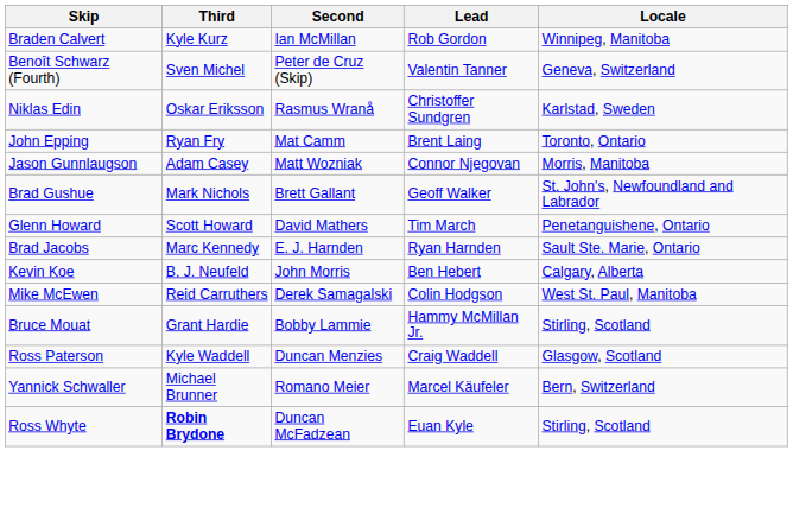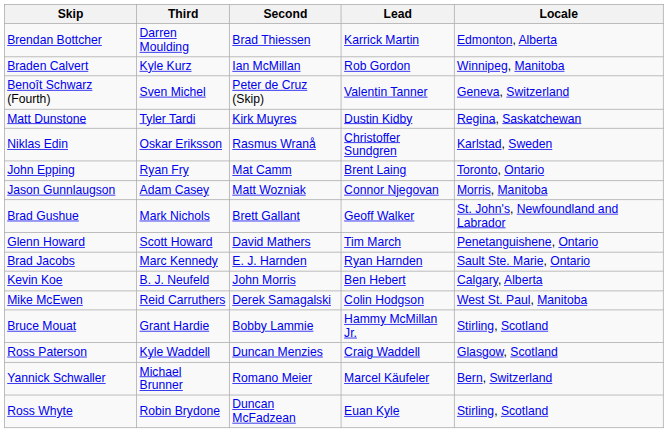+ row: Brendan Bottcher | Darren Moulding | Brad Thiessen | Karrick Martin | Edmonton, Alberta
+ row: Matt Dunstone | Tyler Tardi | Kirk Muyres | Dustin Kidby | Regina, Saskatchewan
Ross Whyte | Third: bold -> normal
